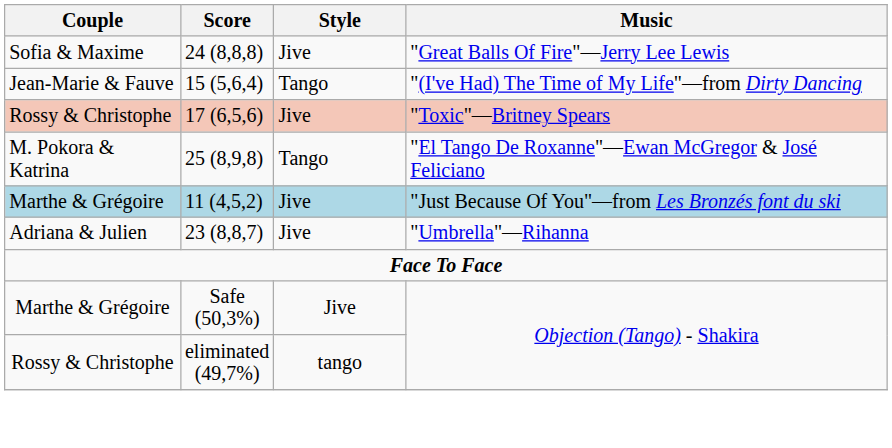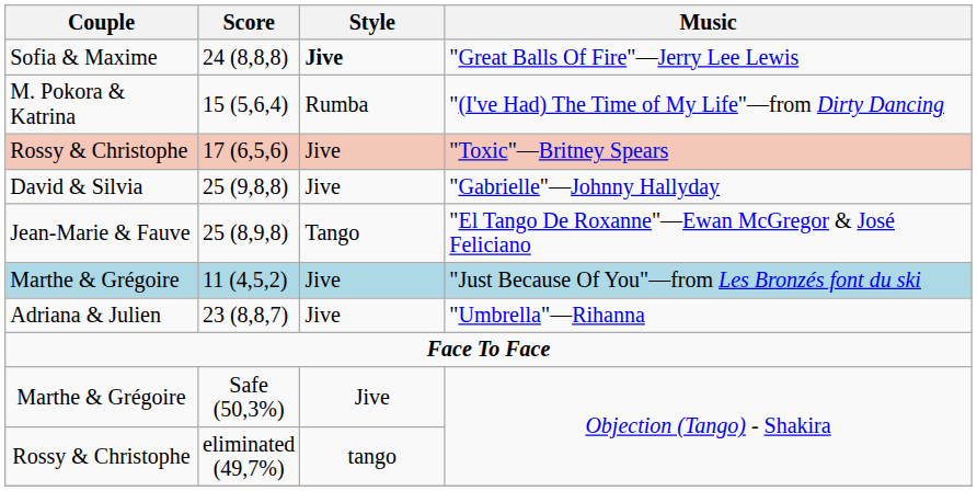"Great Balls Of Fire"—Jerry Lee Lewis | Style: normal -> bold
"(I've Had) The Time of My Life"—from Dirty Dancing | Couple: Jean-Marie & Fauve -> M. Pokora & Katrina
"(I've Had) The Time of My Life"—from Dirty Dancing | Style: Tango -> Rumba
+ row: David & Silvia | 25 (9,8,8) | Jive | "Gabrielle"—Johnny Hallyday
"El Tango De Roxanne"—Ewan McGregor & José Feliciano | Couple: M. Pokora & Katrina -> Jean-Marie & Fauve
